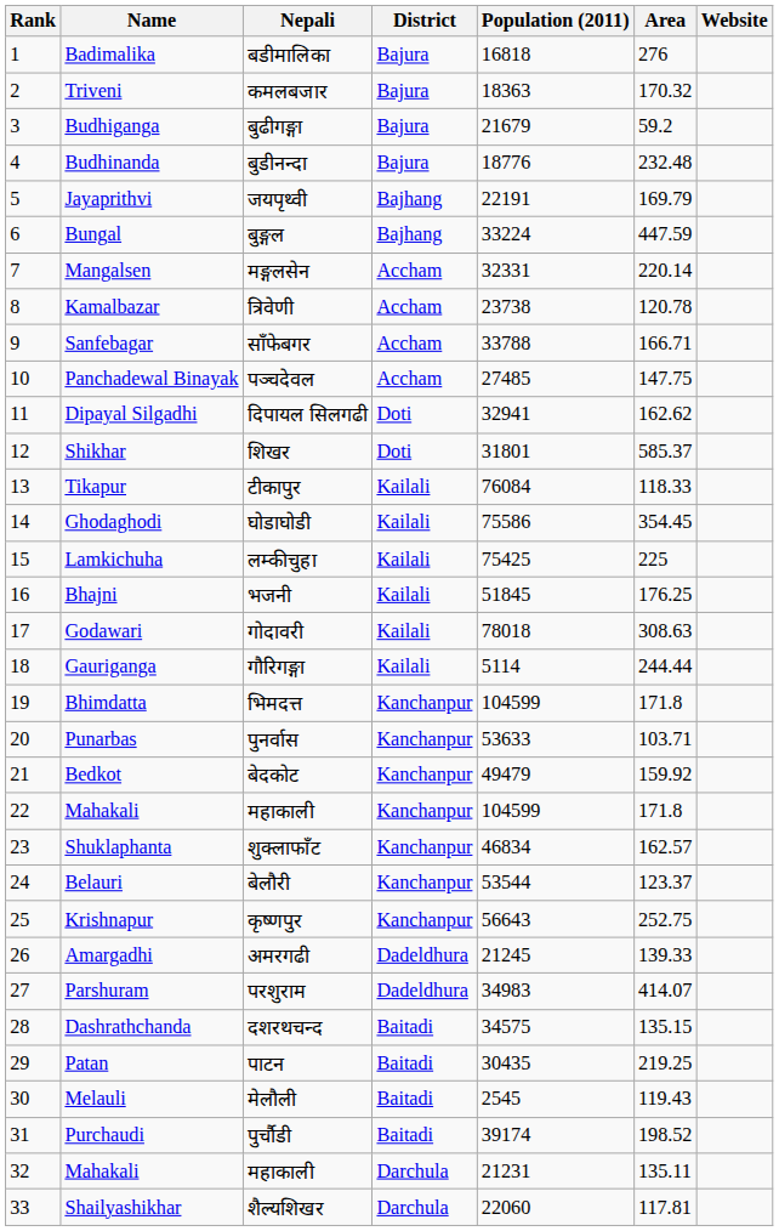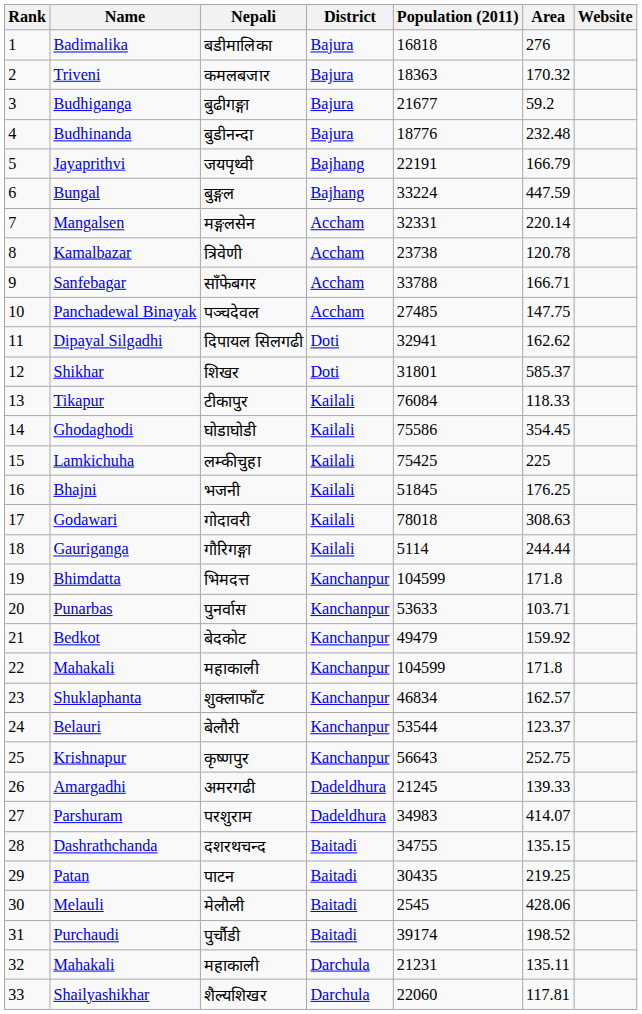Budhiganga | Population (2011): 21679 -> 21677
Jayaprithvi | Area: 169.79 -> 166.79
Dashrathchanda | Population (2011): 34575 -> 34755
Melauli | Area: 119.43 -> 428.06
